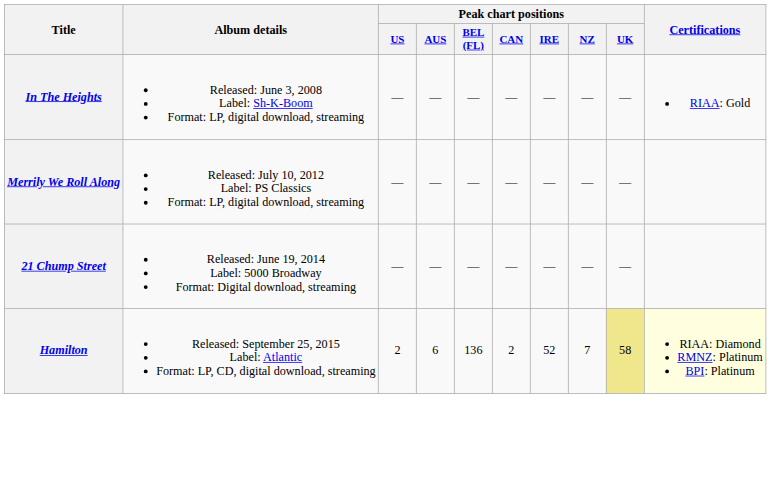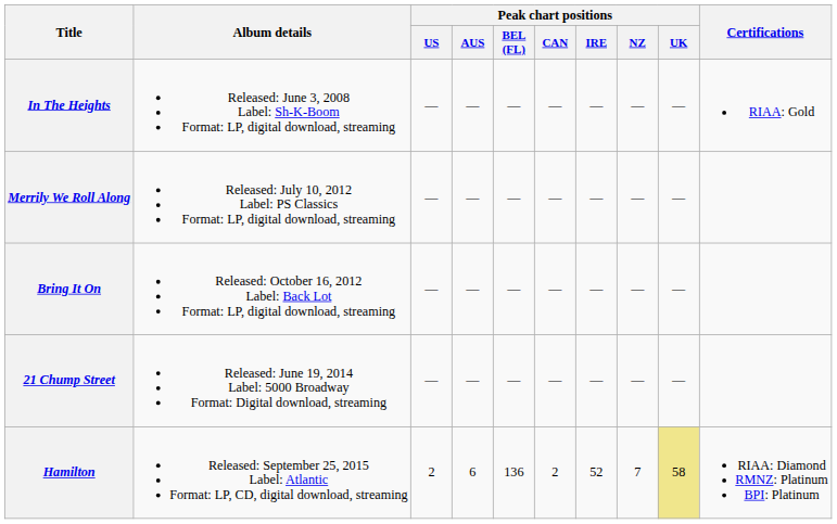+ row: Bring It On | Released: October 16, 2012 Label: Back Lot Format: LP, digital download, streaming | — | — | — | — | — | — | —
Hamilton | Certifications: lightyellow background -> no background
